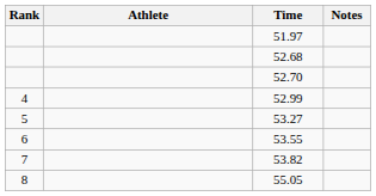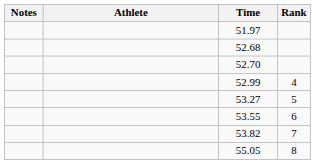columns swapped: Rank <-> Notes
